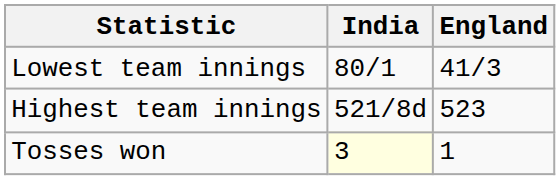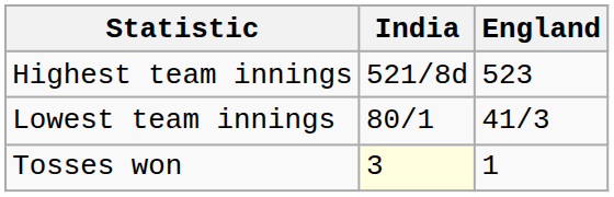rows swapped: Highest team innings <-> Lowest team innings
